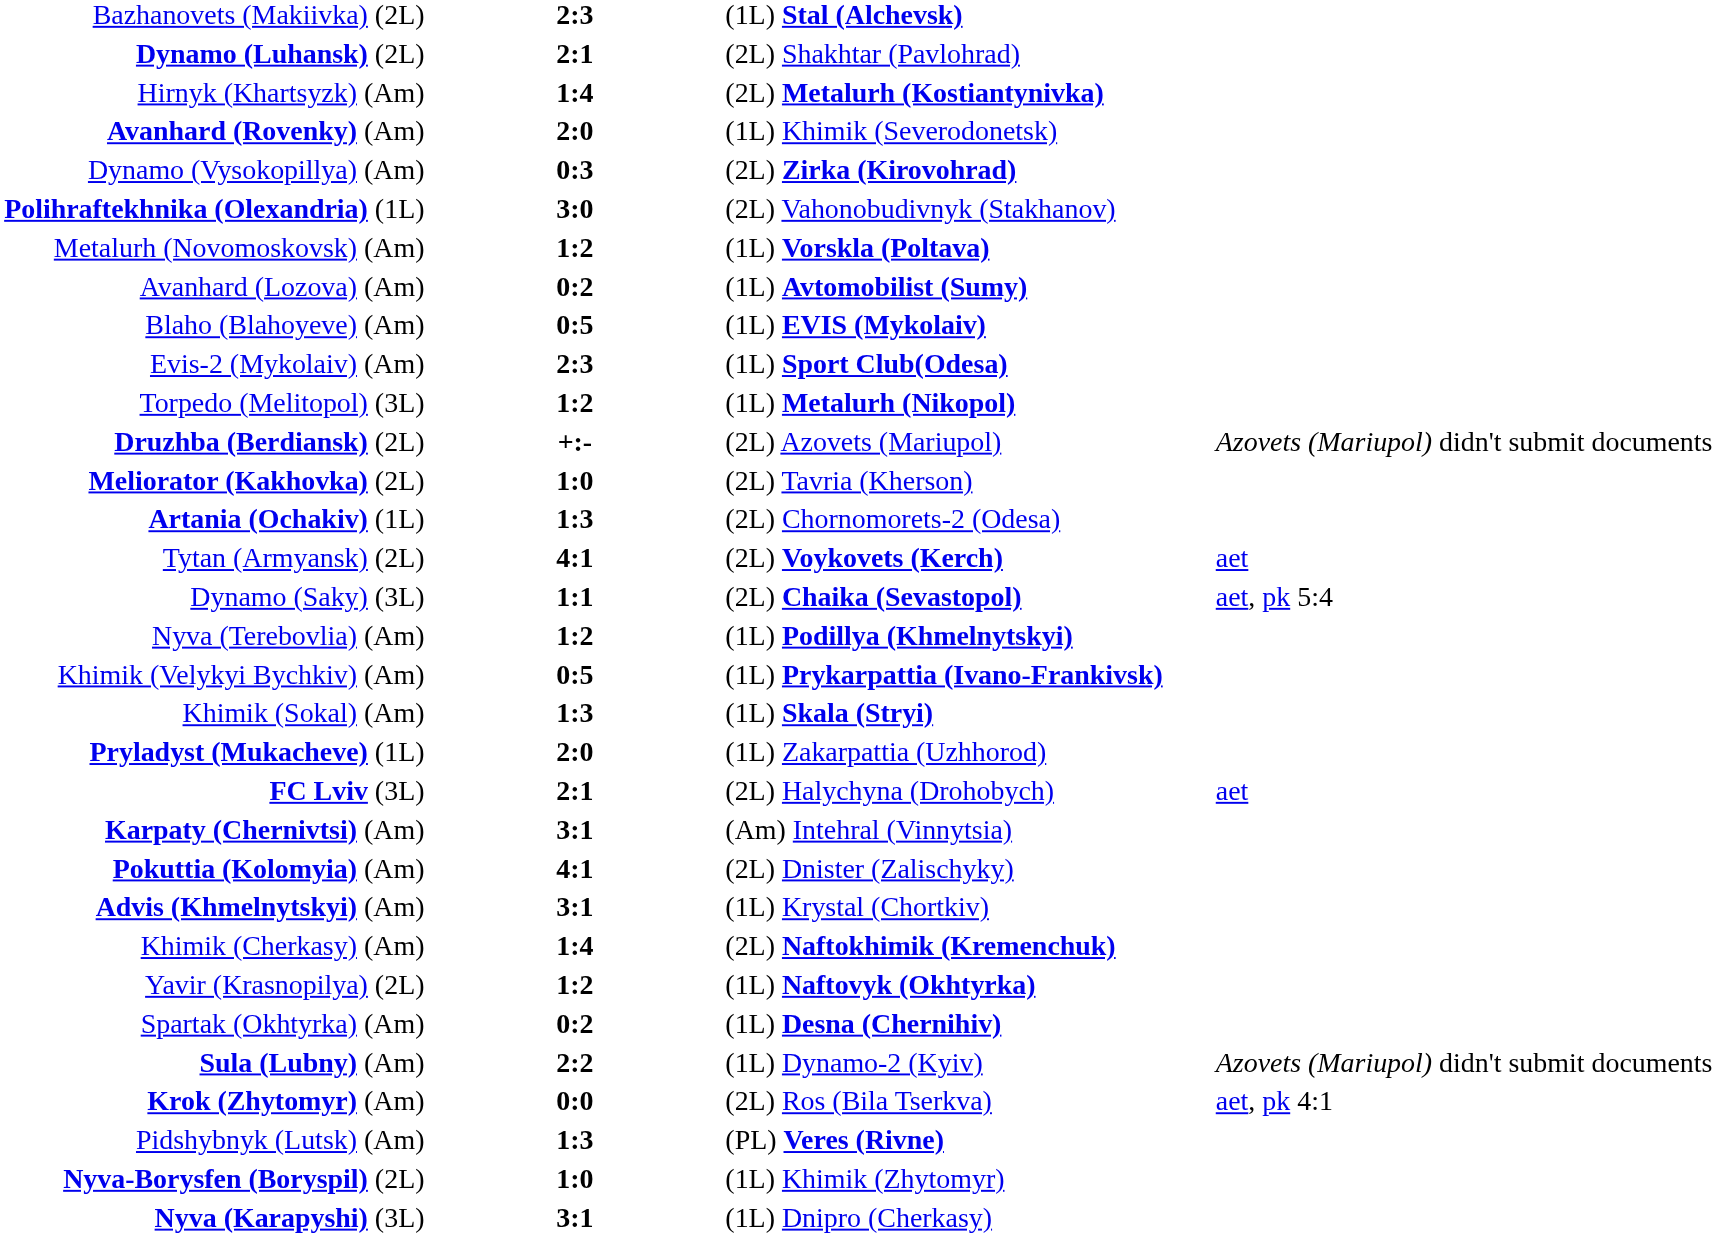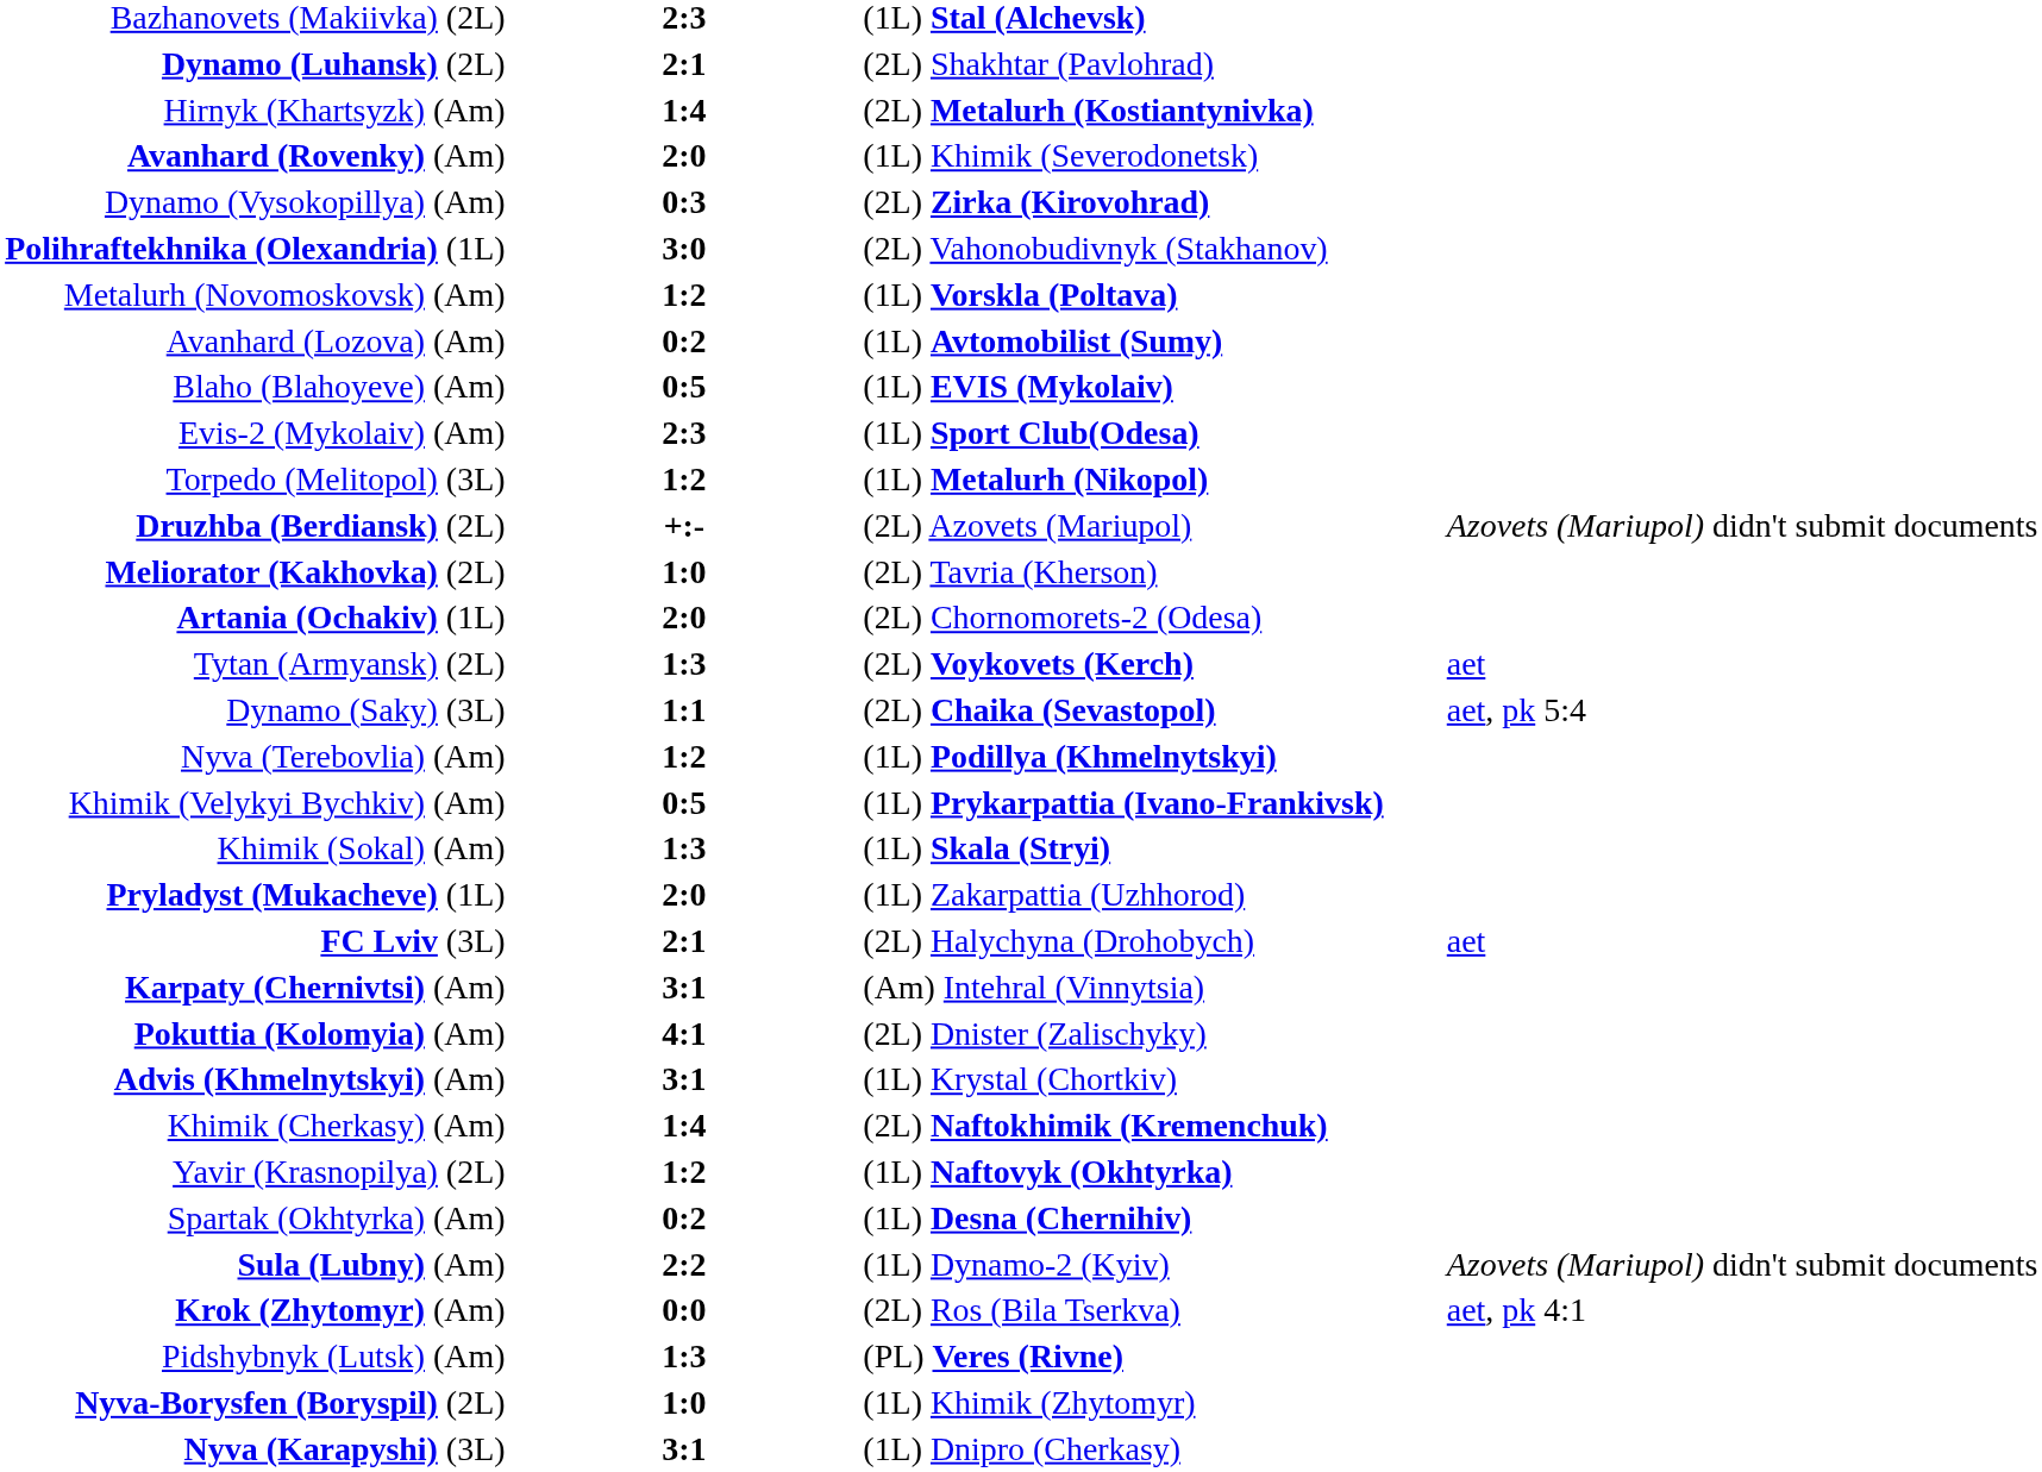Artania (Ochakiv) (1L) | column 2: 1:3 -> 2:0
Tytan (Armyansk) (2L) | column 2: 4:1 -> 1:3
